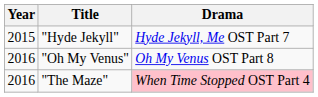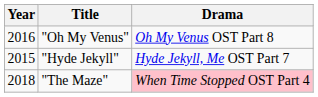rows swapped: "Hyde Jekyll" <-> "Oh My Venus"
"The Maze" | Year: 2016 -> 2018
